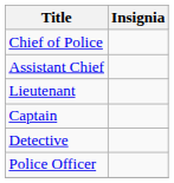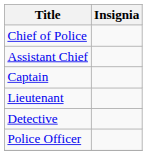rows swapped: Captain <-> Lieutenant
